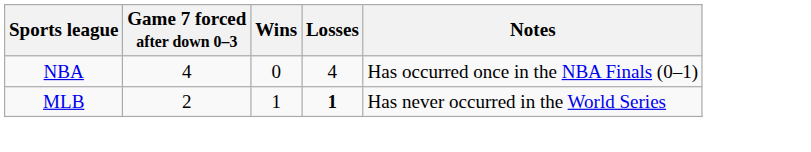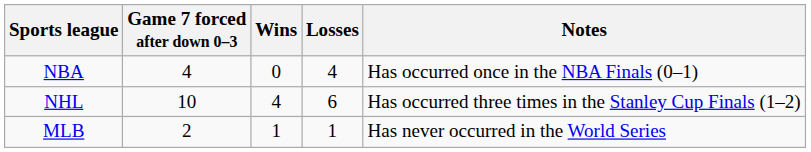+ row: NHL | 10 | 4 | 6 | Has occurred three times in the Stanley Cup Finals (1–2)
MLB | Losses: bold -> normal
